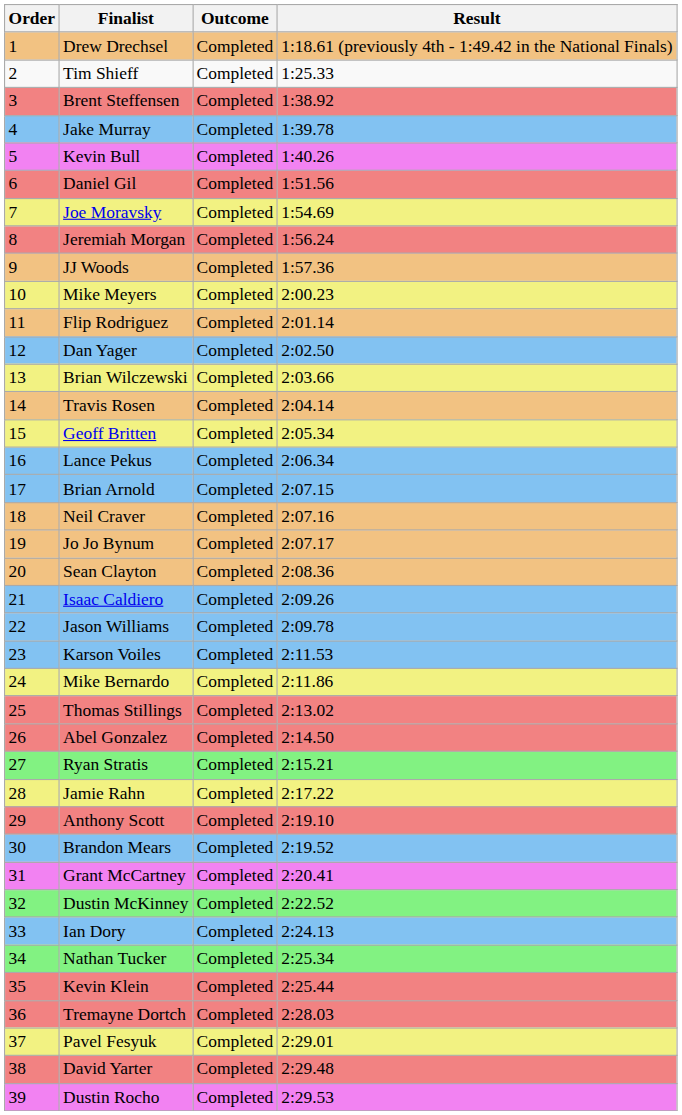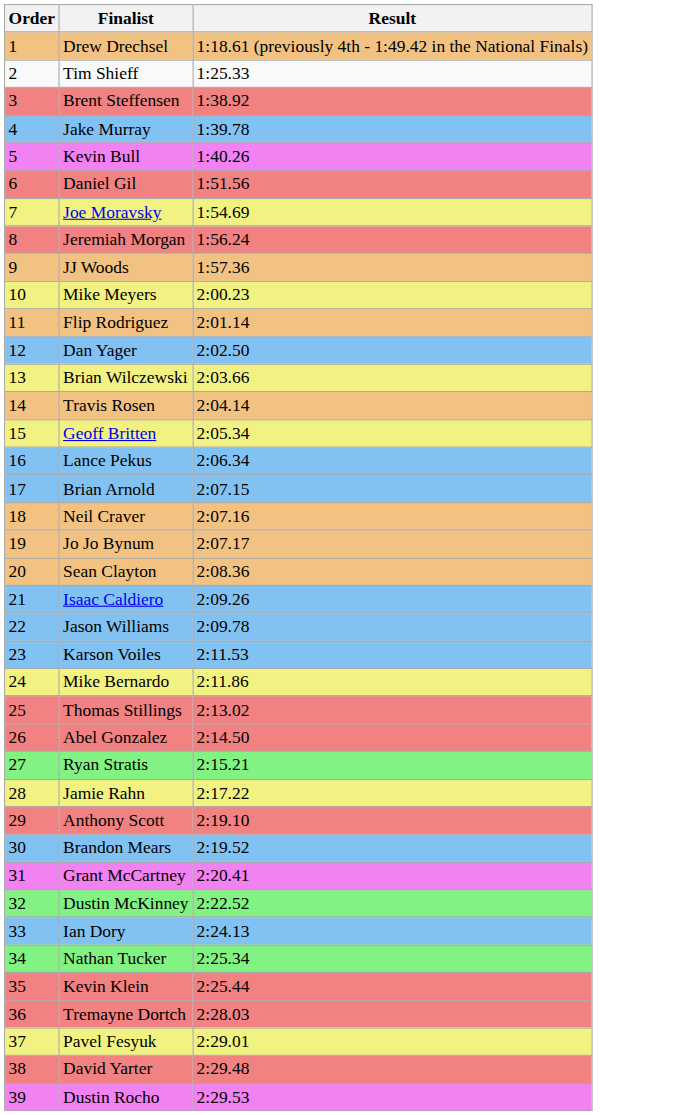- column: Outcome | Completed | Completed | Completed | Completed | Completed | Completed | Completed | Completed | Completed | Completed | Completed | Completed | Completed | Completed | Completed | Completed | Completed | Completed | Completed | Completed | Completed | Completed | Completed | Completed | Completed | Completed | Completed | Completed | Completed | Completed | Completed | Completed | Completed | Completed | Completed | Completed | Completed | Completed | Completed
